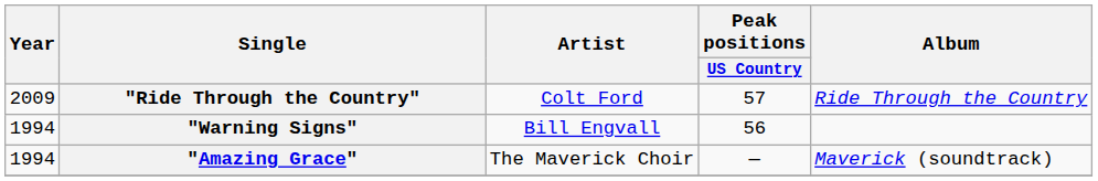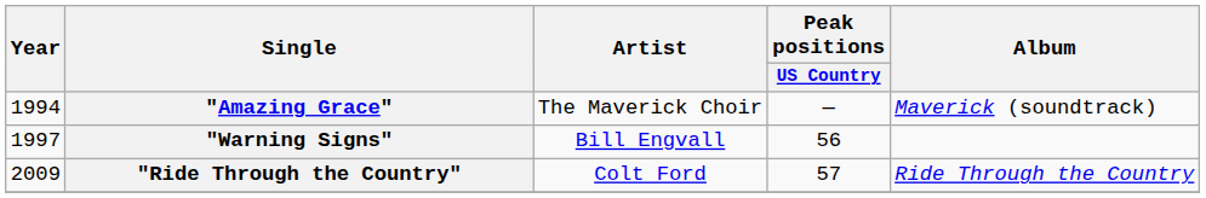rows swapped: "Amazing Grace" <-> "Ride Through the Country"
"Warning Signs" | Year: 1994 -> 1997
